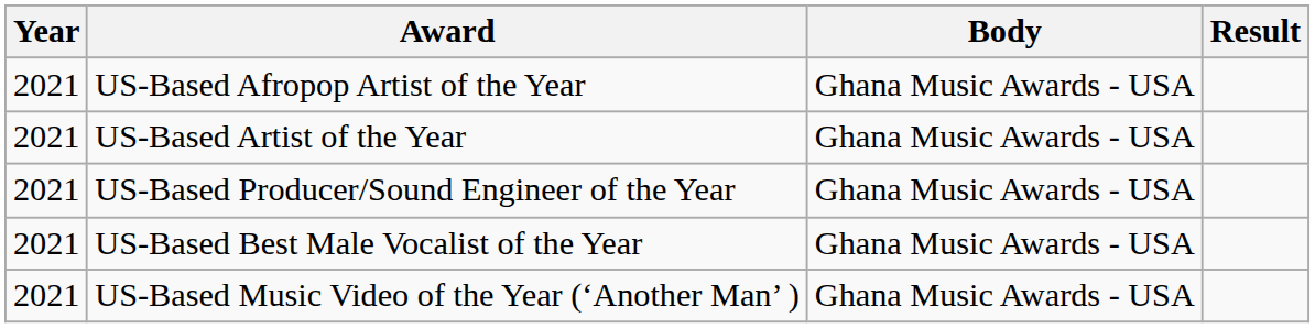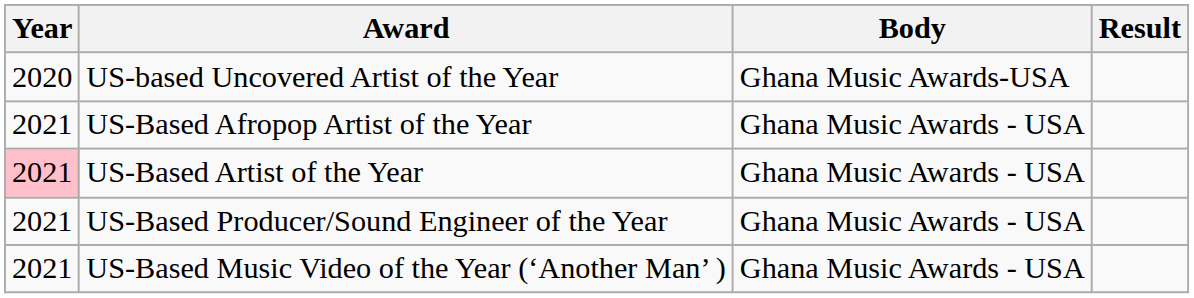+ row: 2020 | US-based Uncovered Artist of the Year | Ghana Music Awards-USA
US-Based Artist of the Year | Year: no background -> pink background
- row: 2021 | US-Based Best Male Vocalist of the Year | Ghana Music Awards - USA
